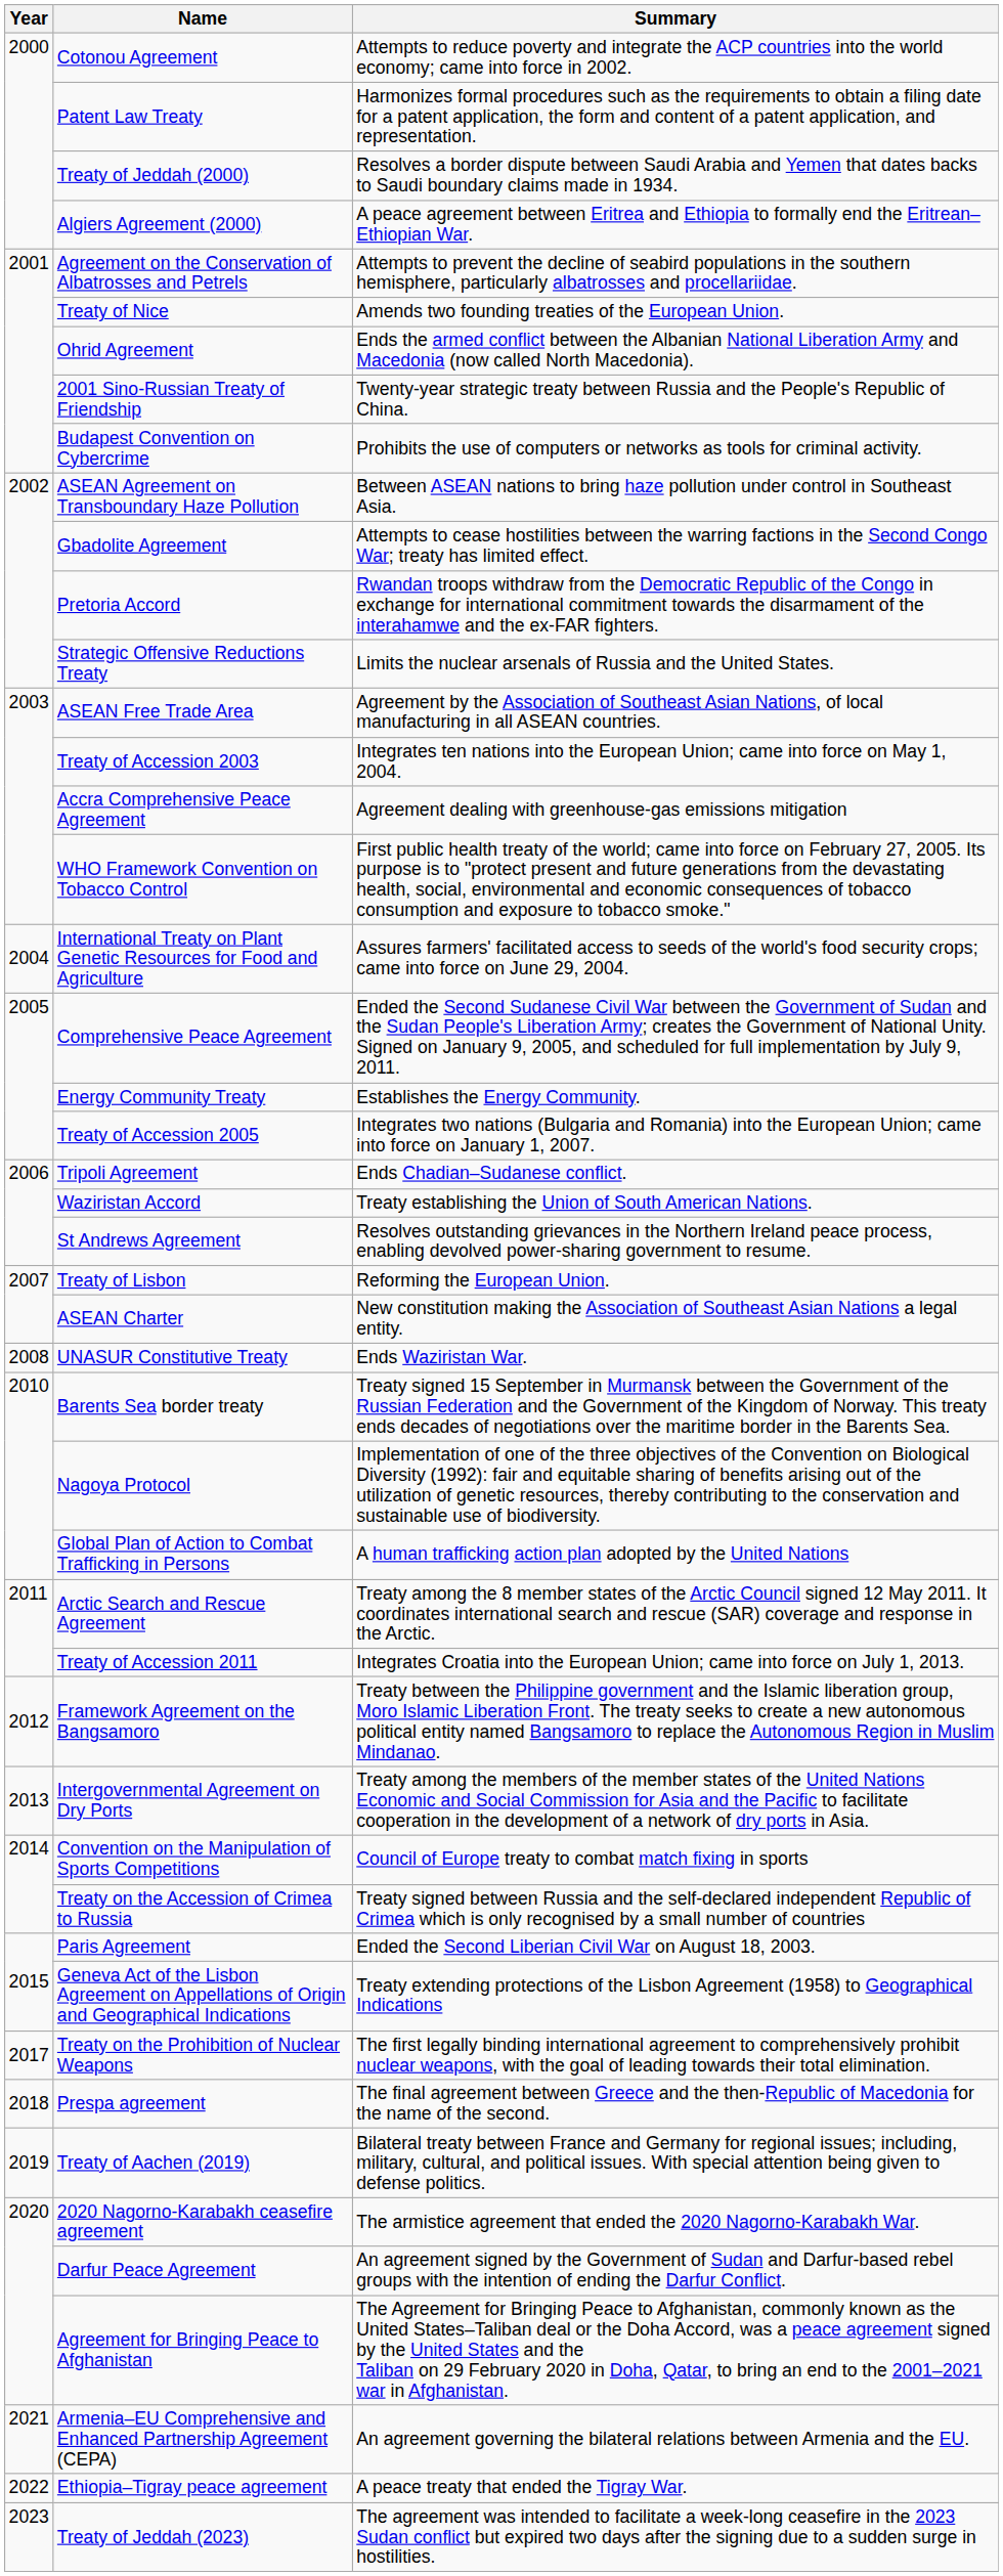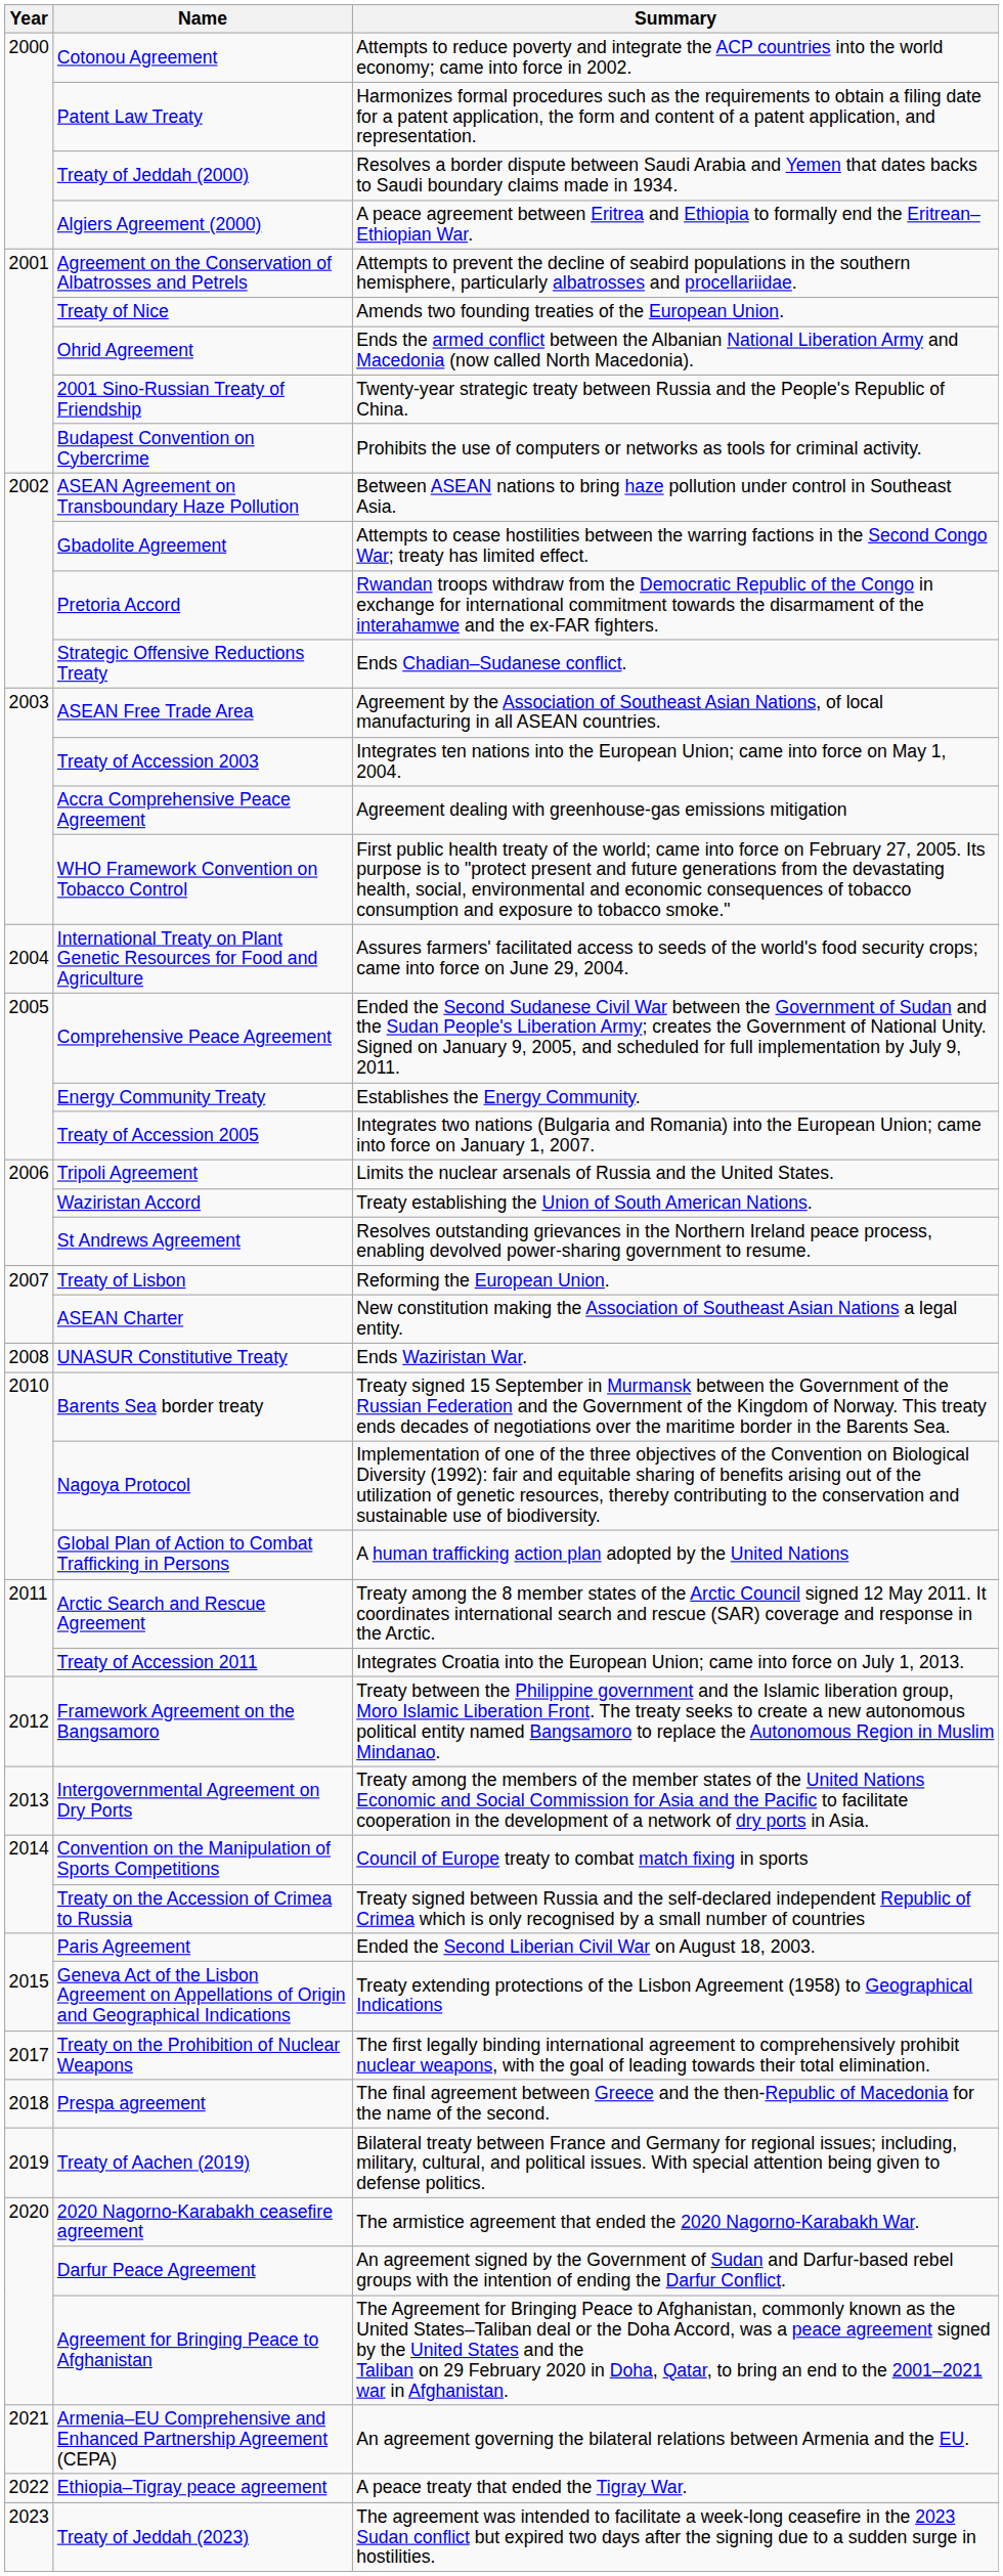Strategic Offensive Reductions Treaty | Summary: Limits the nuclear arsenals of Russia and the United States. -> Ends Chadian–Sudanese conflict.
Tripoli Agreement | Summary: Ends Chadian–Sudanese conflict. -> Limits the nuclear arsenals of Russia and the United States.
